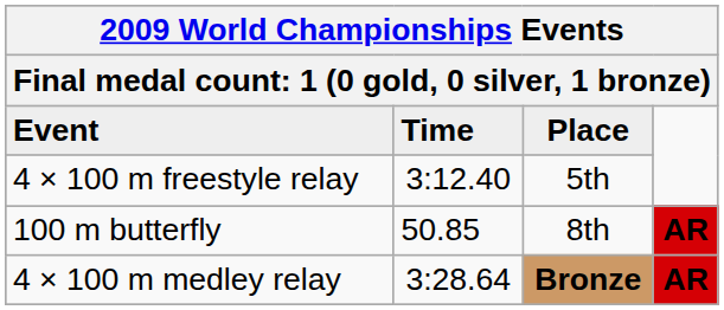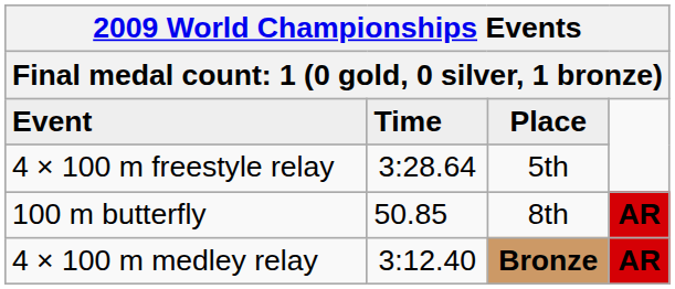4 × 100 m freestyle relay | Time: 3:12.40 -> 3:28.64
4 × 100 m medley relay | Time: 3:28.64 -> 3:12.40
